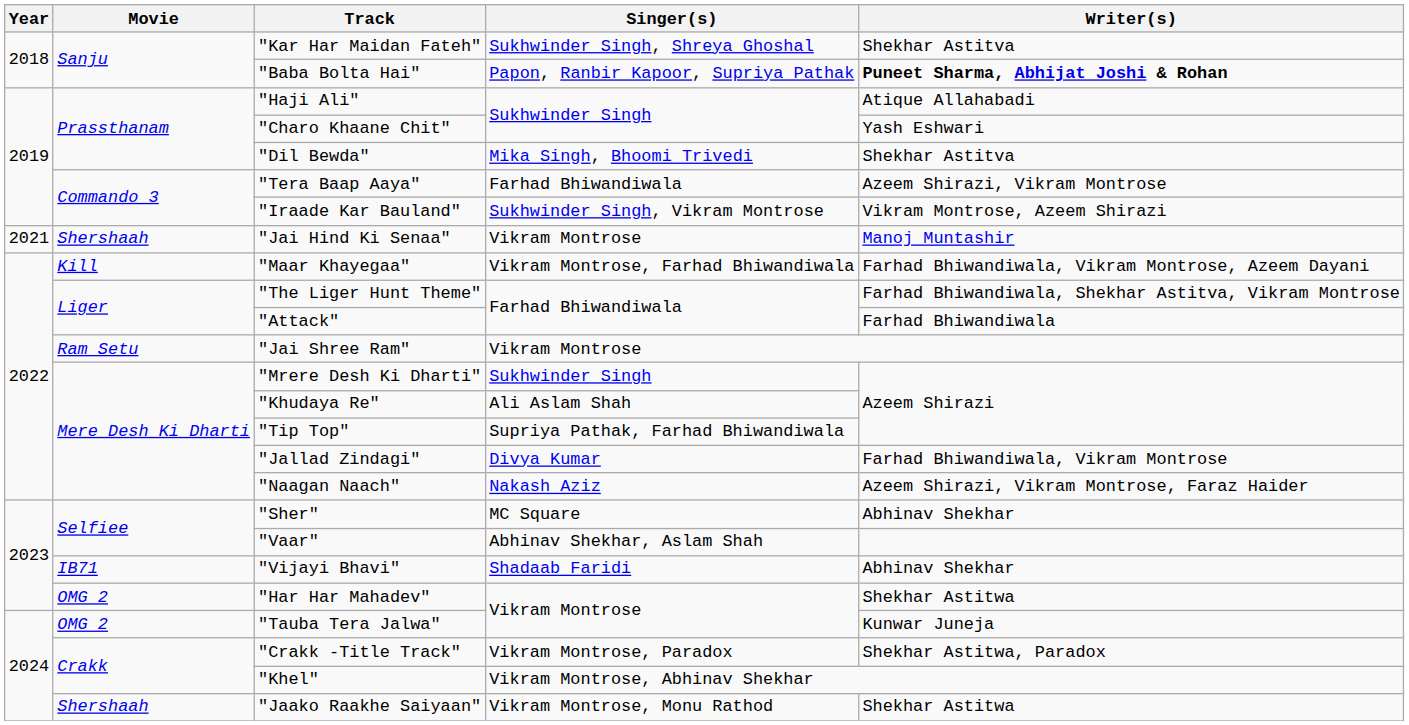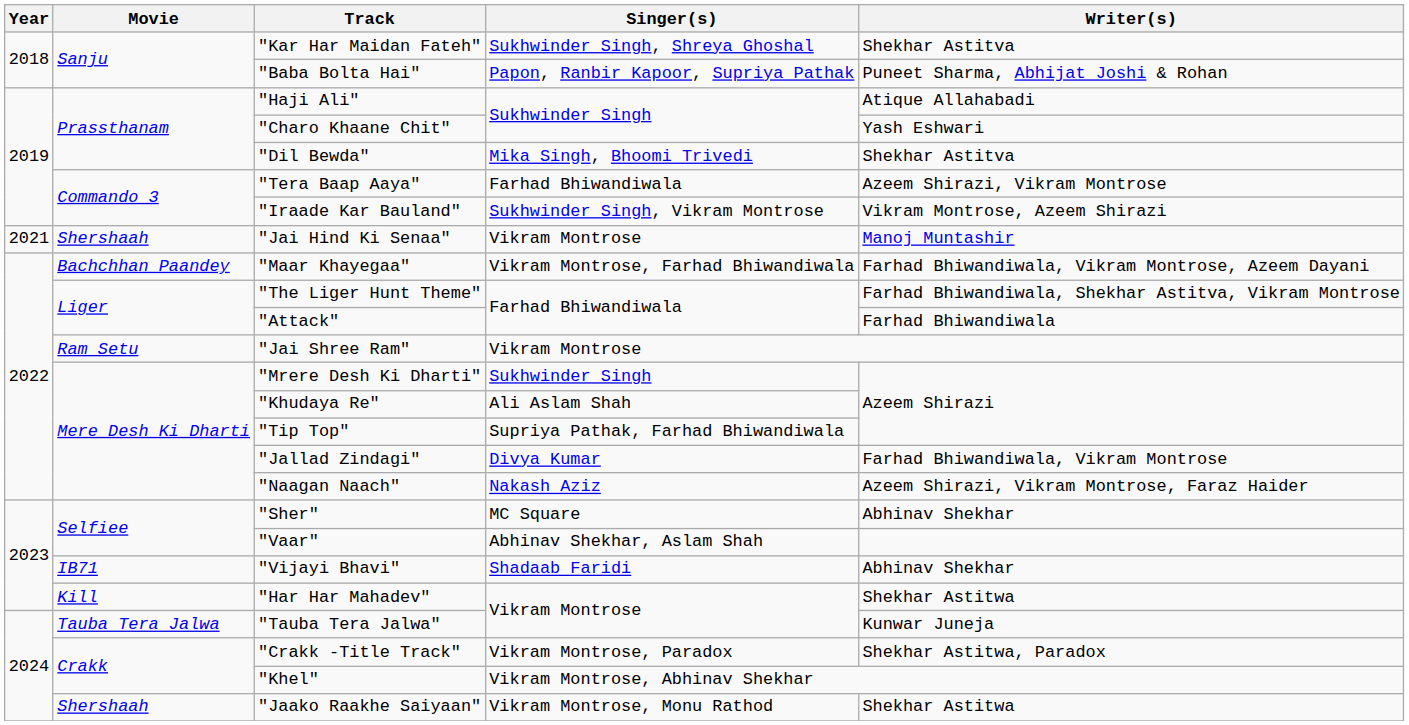"Baba Bolta Hai" | Writer(s): bold -> normal
"Maar Khayegaa" | Movie: Kill -> Bachchhan Paandey
"Har Har Mahadev" | Movie: OMG 2 -> Kill
"Tauba Tera Jalwa" | Movie: OMG 2 -> Tauba Tera Jalwa
